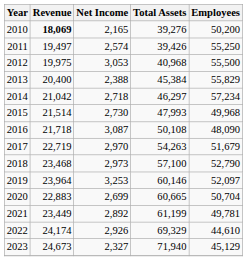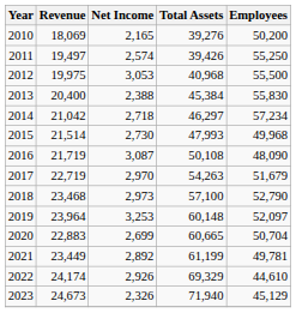2010 | Revenue: bold -> normal
2013 | Employees: 55,829 -> 55,830
2016 | Revenue: 21,718 -> 21,719
2019 | Total Assets: 60,146 -> 60,148
2023 | Net Income: 2,327 -> 2,326
